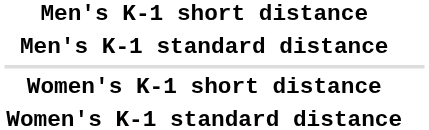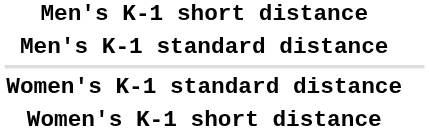rows swapped: Women's K-1 short distance <-> Women's K-1 standard distance
